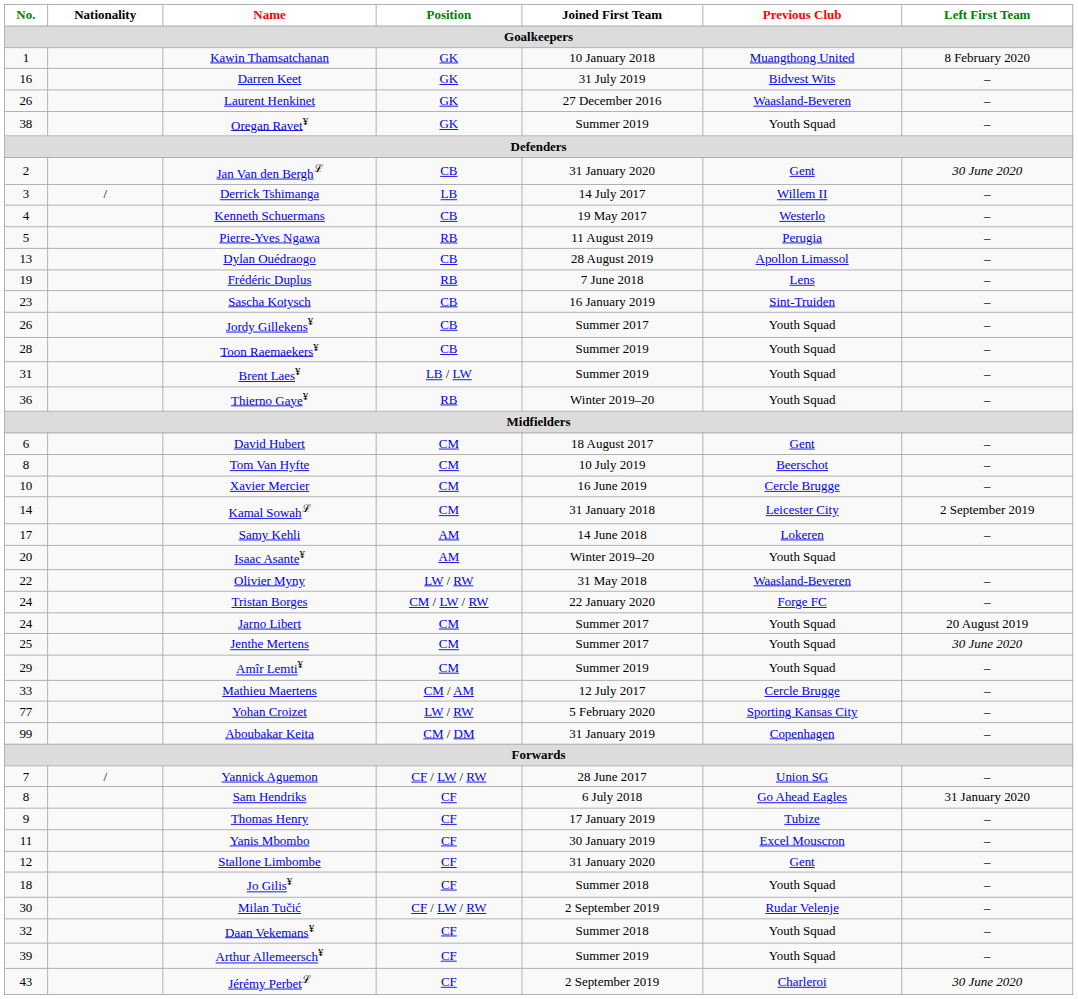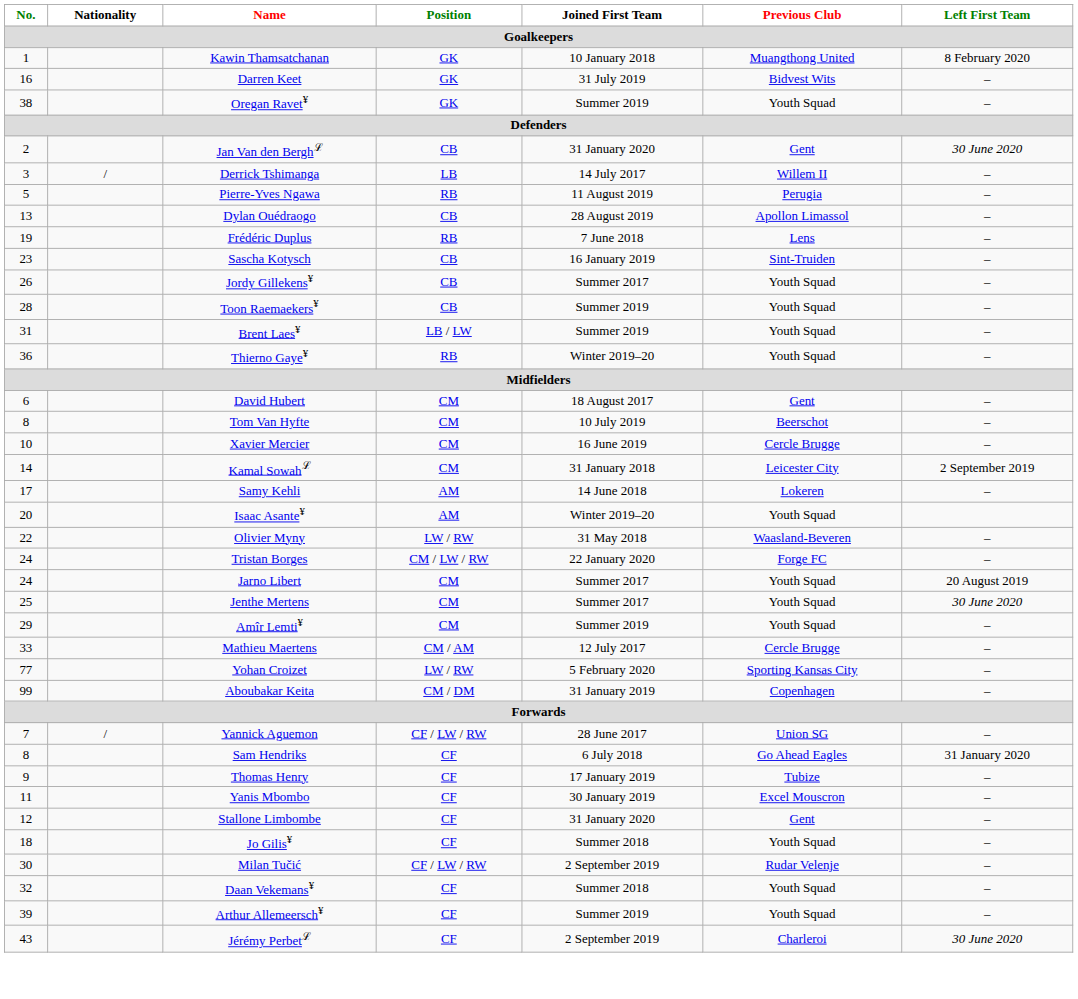- row: 26 | Laurent Henkinet | GK | 27 December 2016 | Waasland-Beveren | –
- row: 4 | Kenneth Schuermans | CB | 19 May 2017 | Westerlo | –
